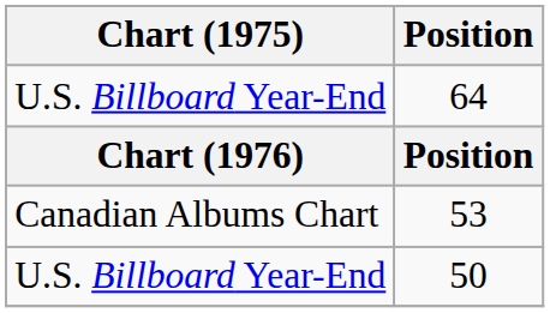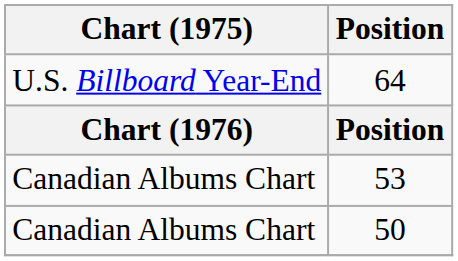50 | Chart (1975): U.S. Billboard Year-End -> Canadian Albums Chart
